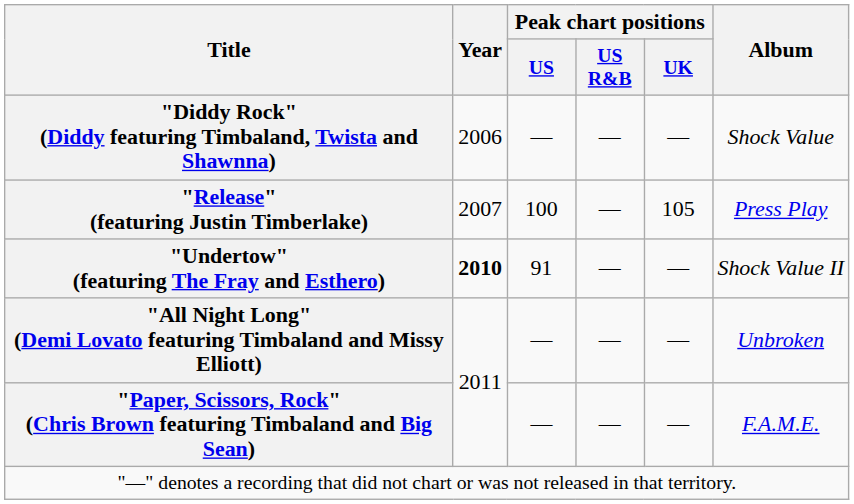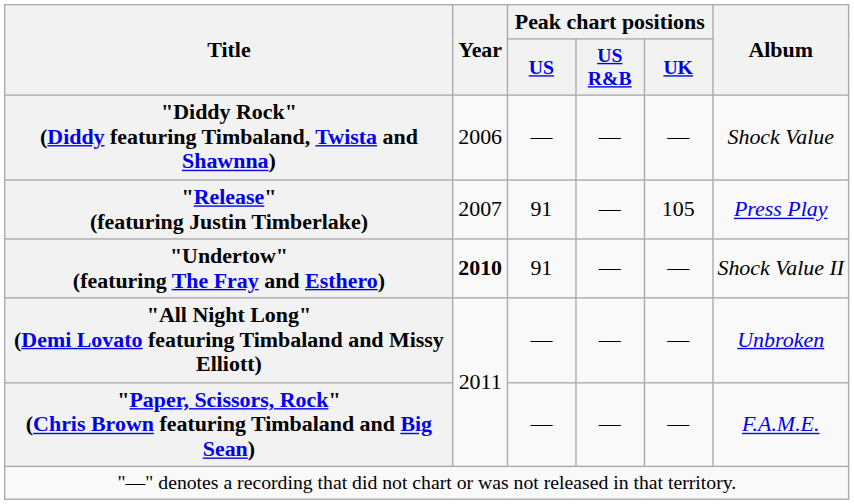"Release" (featuring Justin Timberlake) | Peak chart positions / US: 100 -> 91
